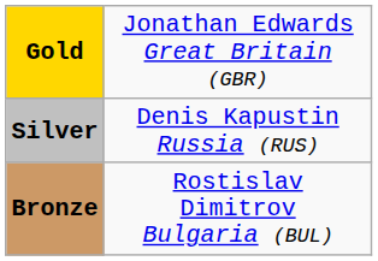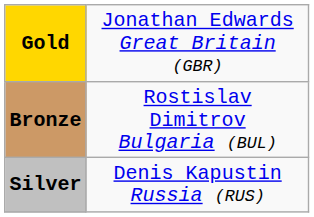rows swapped: Silver <-> Bronze
